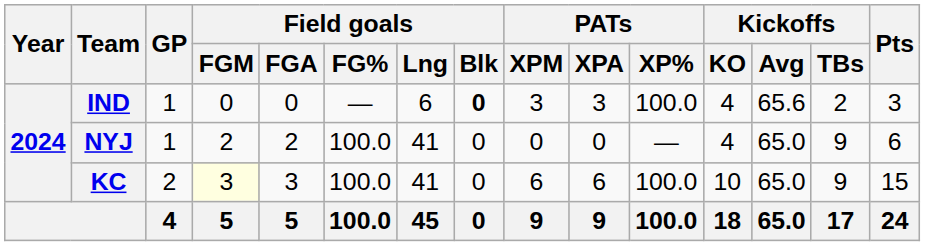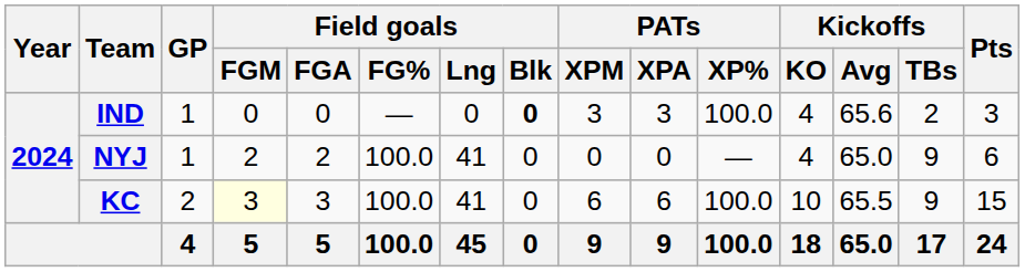IND | Field goals / Lng: 6 -> 0
KC | Kickoffs / Avg: 65.0 -> 65.5
